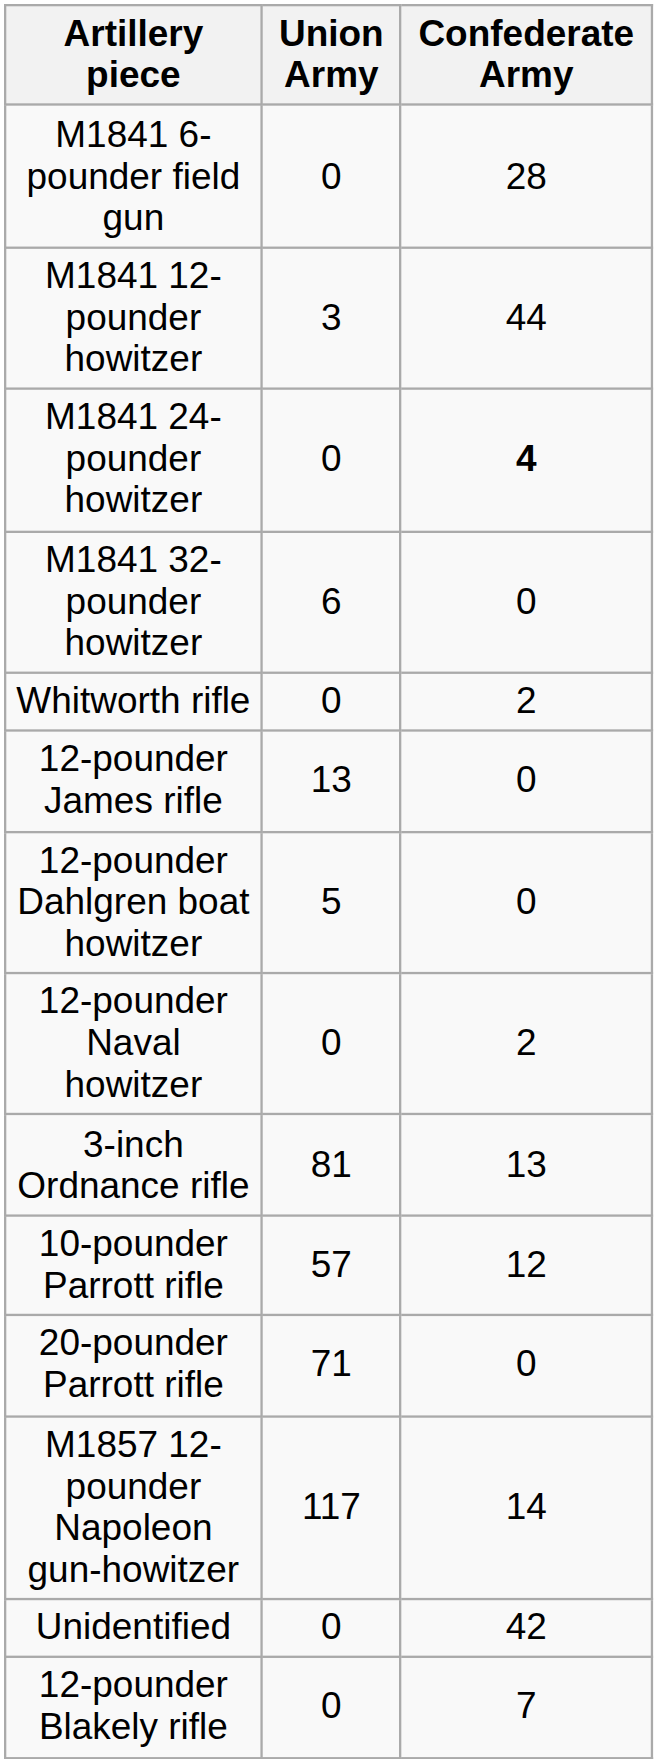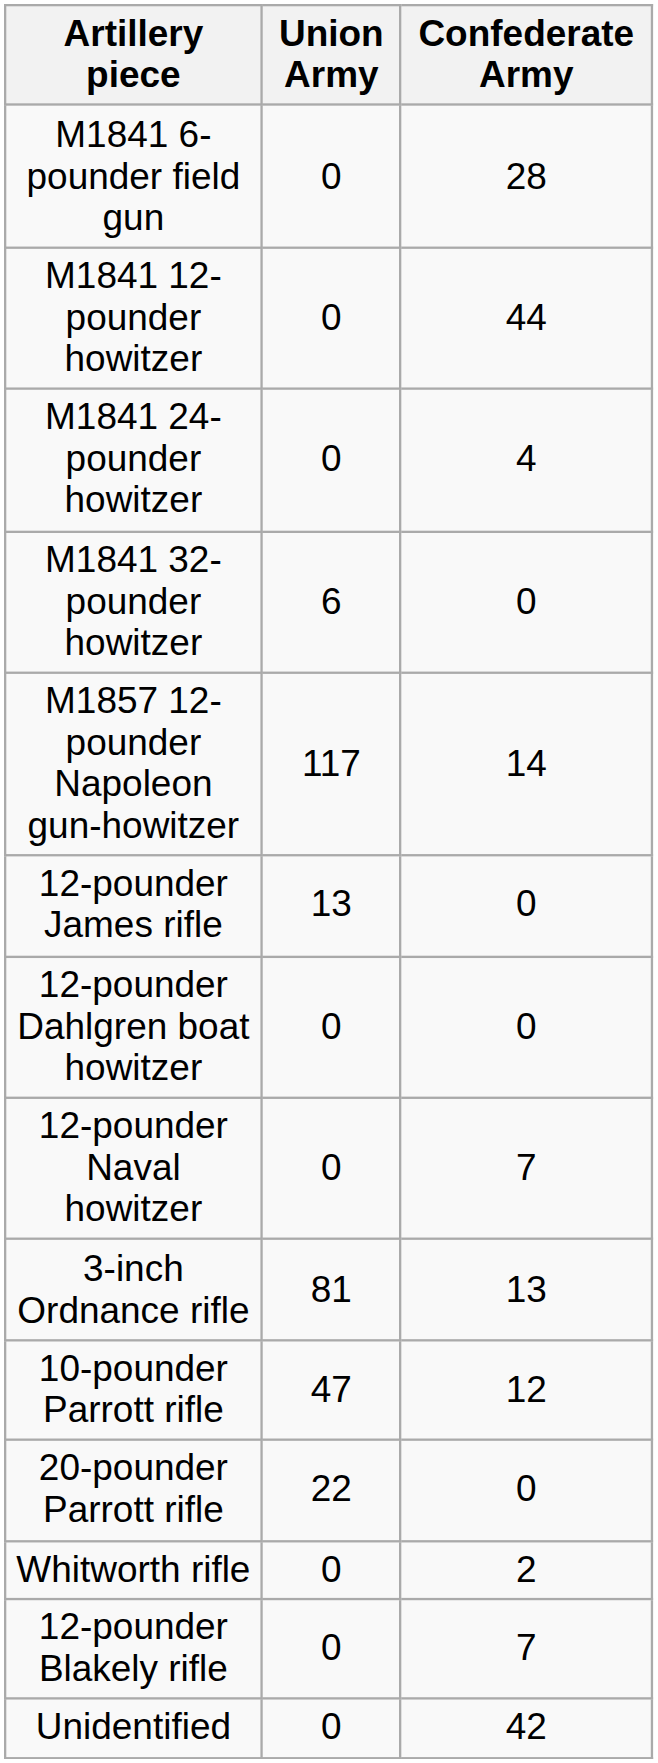M1841 12-pounder howitzer | Union Army: 3 -> 0
M1841 24-pounder howitzer | Confederate Army: bold -> normal
rows swapped: M1857 12-pounder Napoleon gun-howitzer <-> Whitworth rifle
12-pounder Dahlgren boat howitzer | Union Army: 5 -> 0
12-pounder Naval howitzer | Confederate Army: 2 -> 7
10-pounder Parrott rifle | Union Army: 57 -> 47
20-pounder Parrott rifle | Union Army: 71 -> 22
rows swapped: 12-pounder Blakely rifle <-> Unidentified
